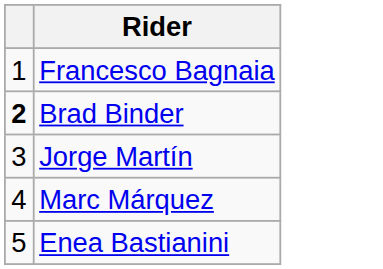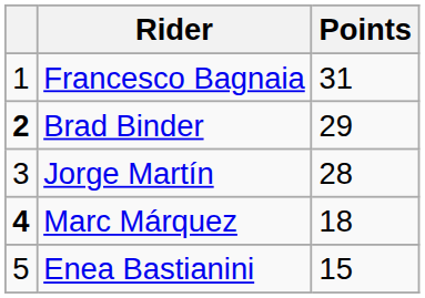+ column: Points | 31 | 29 | 28 | 18 | 15
Marc Márquez | column 1: normal -> bold
